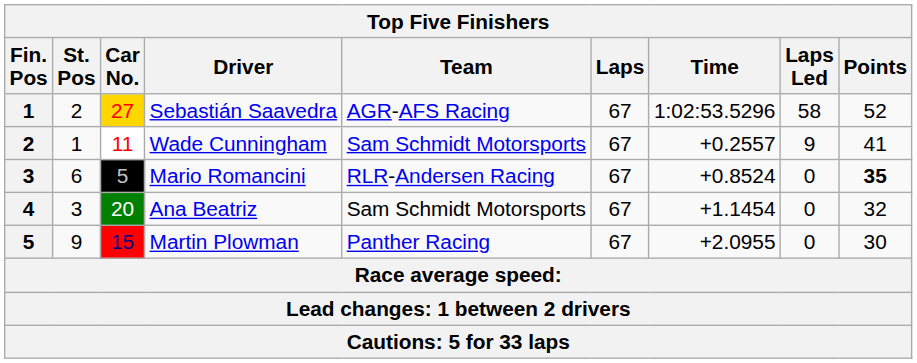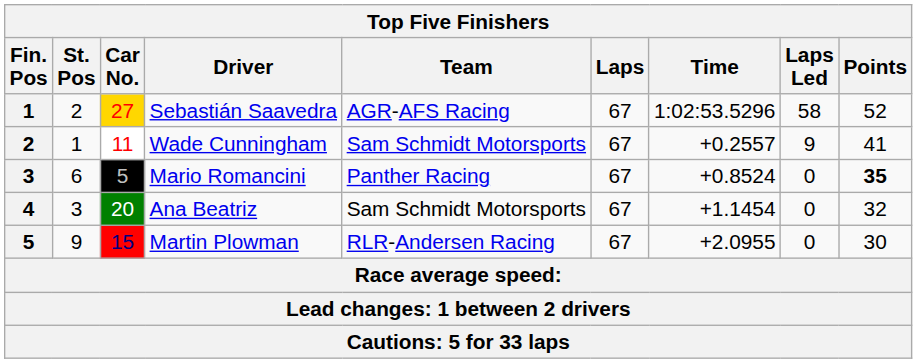Mario Romancini | Team: RLR-Andersen Racing -> Panther Racing
Martin Plowman | Team: Panther Racing -> RLR-Andersen Racing
